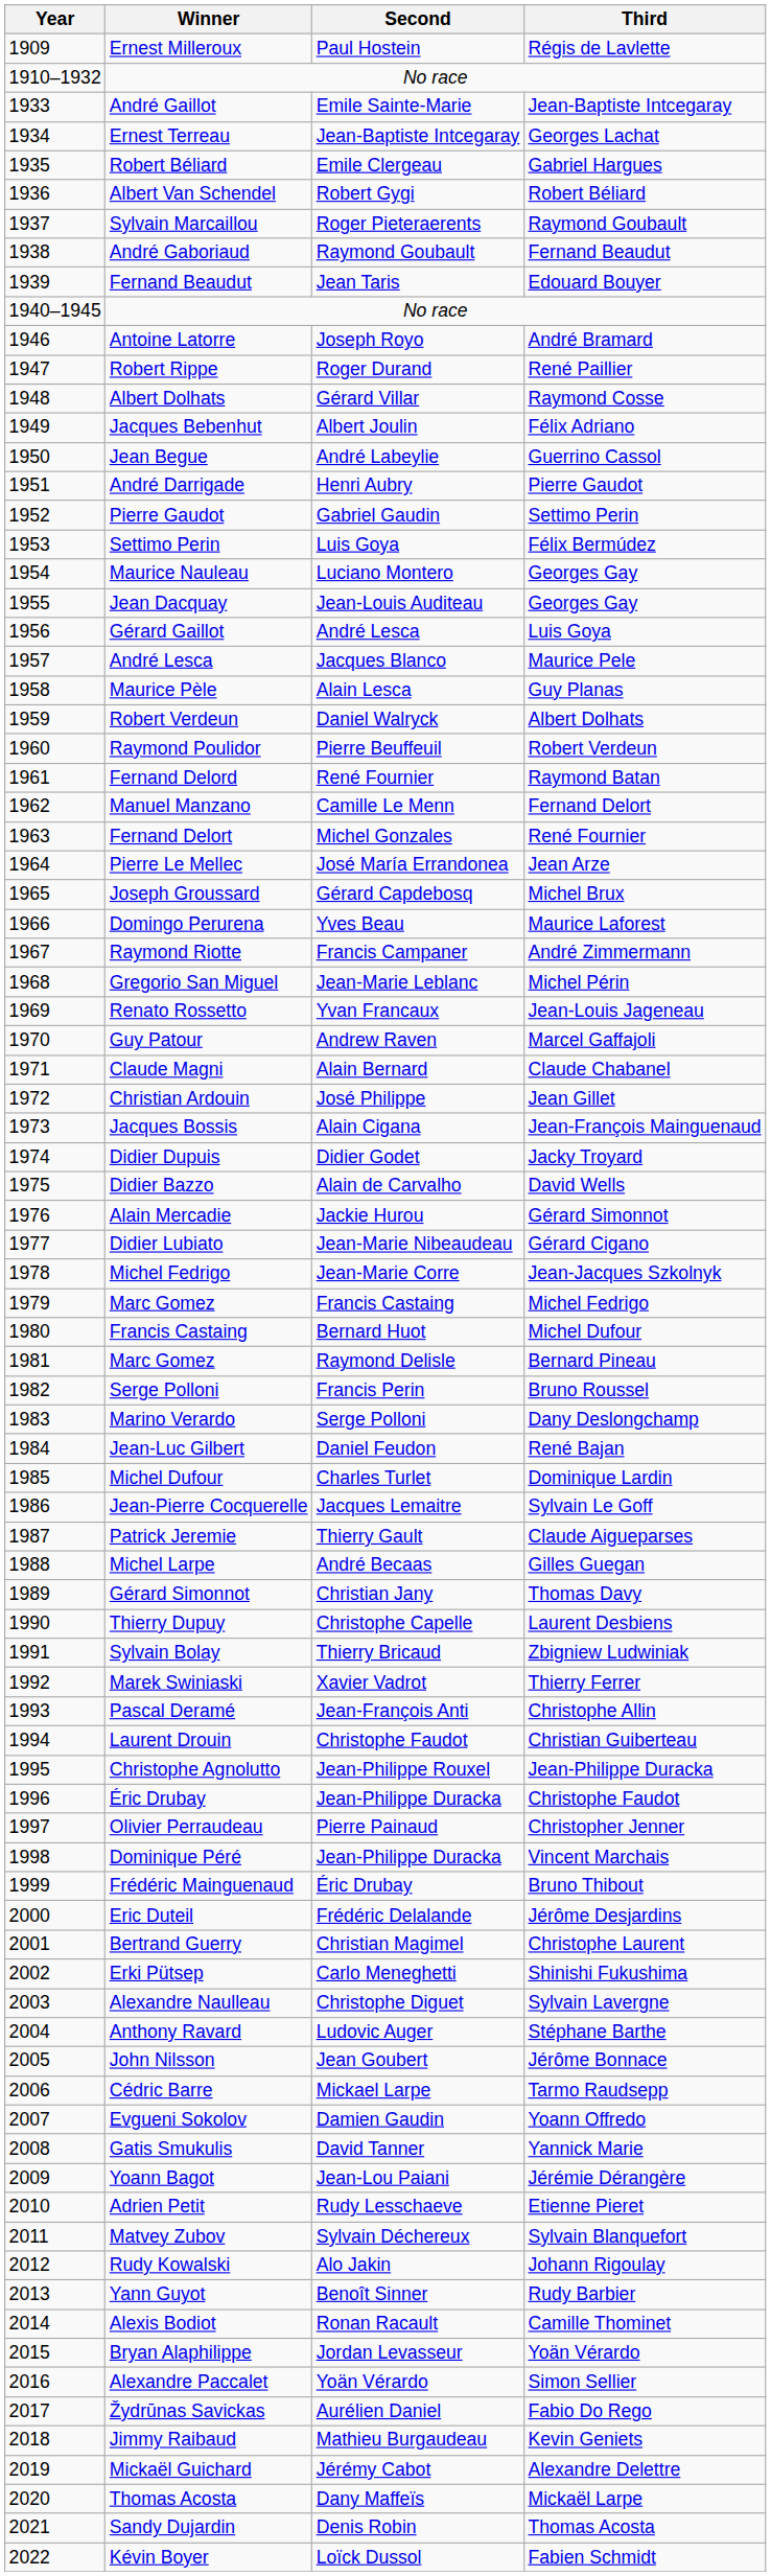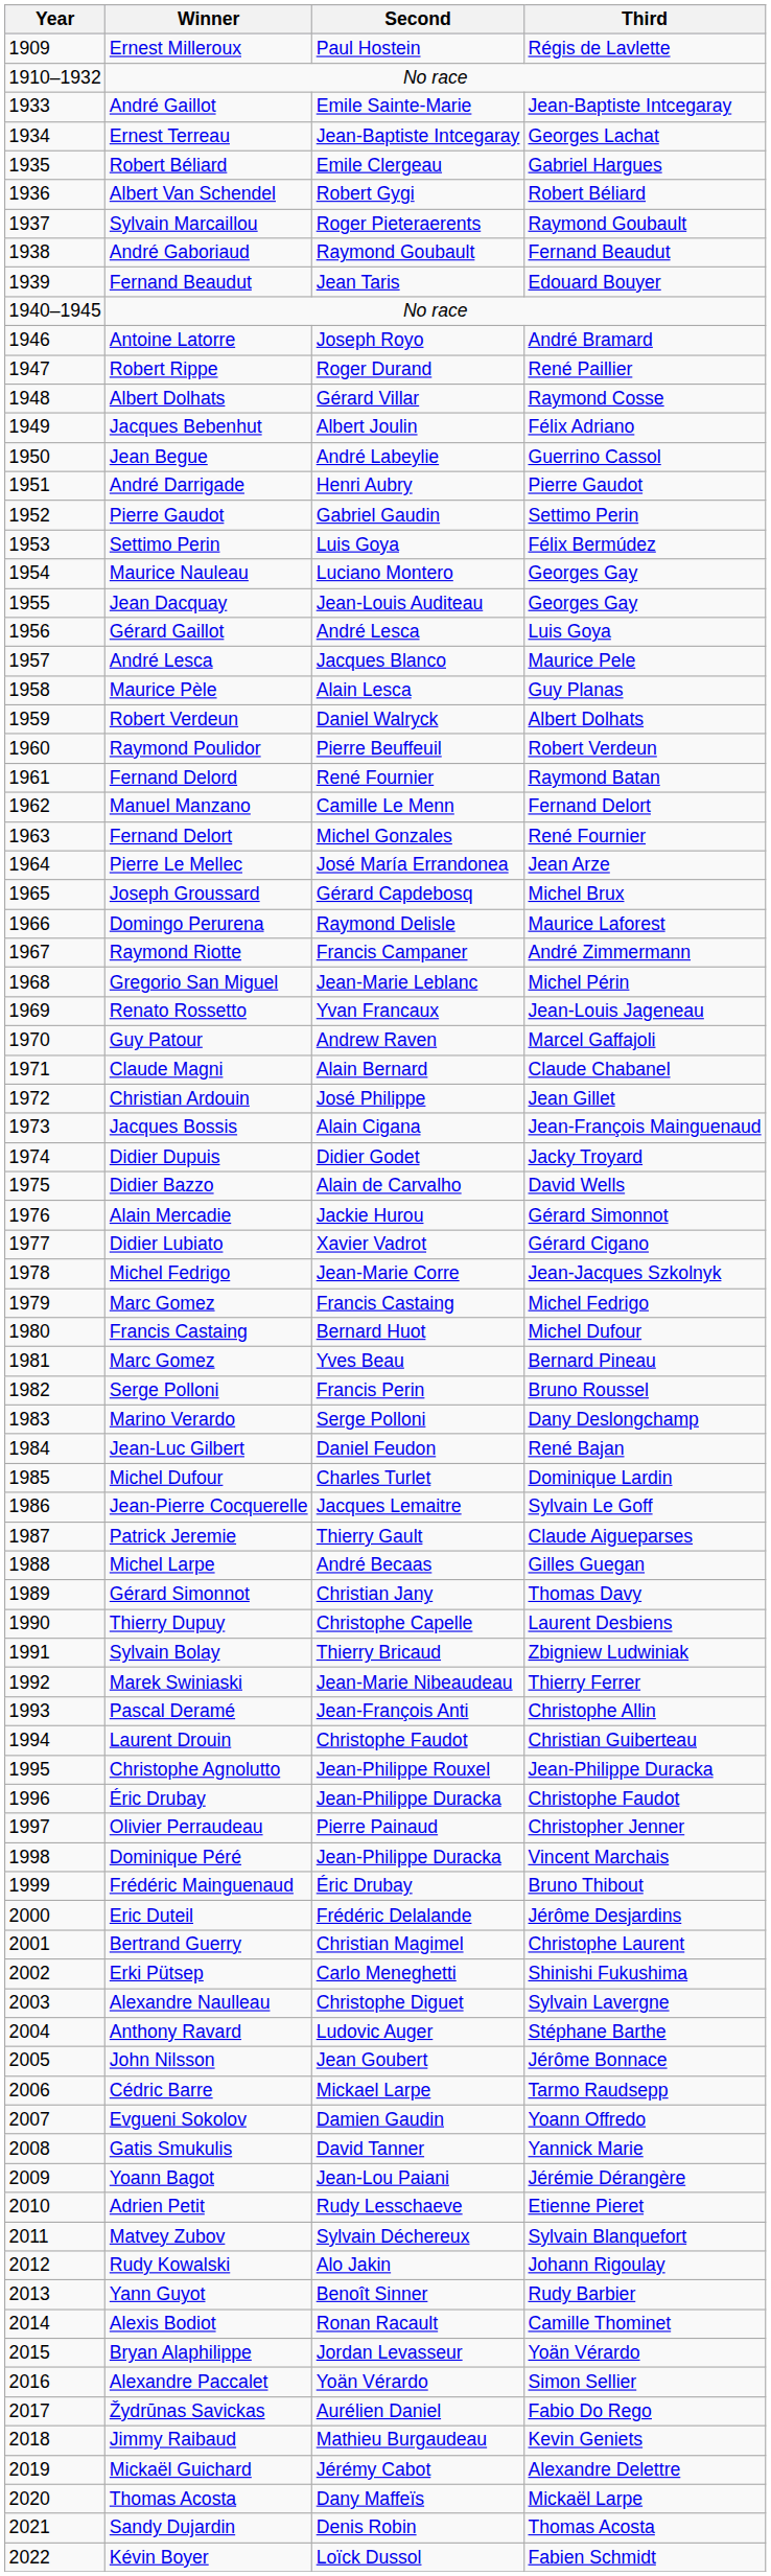Domingo Perurena | Second: Yves Beau -> Raymond Delisle
Didier Lubiato | Second: Jean-Marie Nibeaudeau -> Xavier Vadrot
1981 / Marc Gomez | Second: Raymond Delisle -> Yves Beau
Marek Swiniaski | Second: Xavier Vadrot -> Jean-Marie Nibeaudeau
